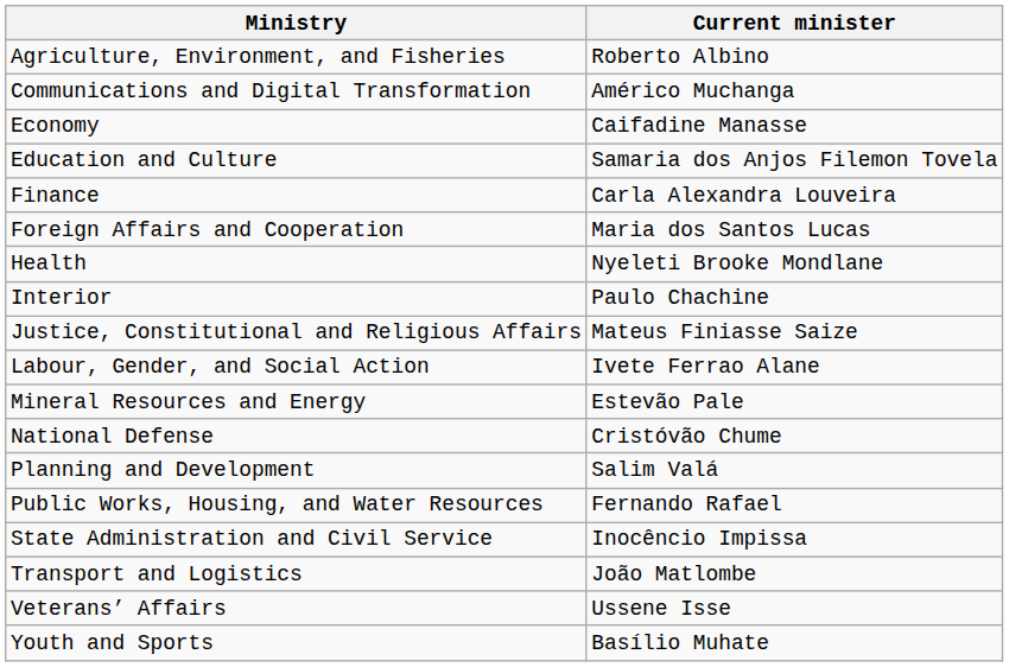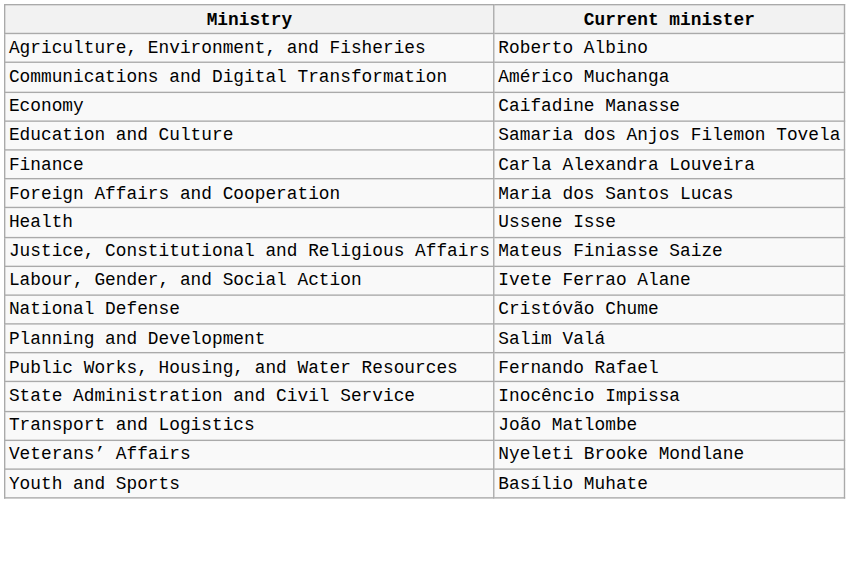Health | Current minister: Nyeleti Brooke Mondlane -> Ussene Isse
- row: Interior | Paulo Chachine
- row: Mineral Resources and Energy | Estevão Pale
Veterans’ Affairs | Current minister: Ussene Isse -> Nyeleti Brooke Mondlane
